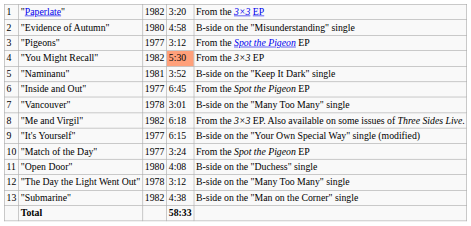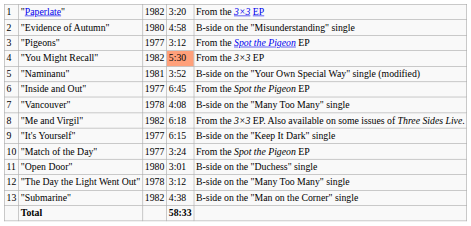"Naminanu" | column 5: B-side on the "Keep It Dark" single -> B-side on the "Your Own Special Way" single (modified)
"Vancouver" | column 4: 3:01 -> 4:08
"It's Yourself" | column 5: B-side on the "Your Own Special Way" single (modified) -> B-side on the "Keep It Dark" single
"Open Door" | column 4: 4:08 -> 3:01
